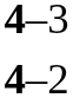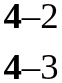rows swapped: 4–2 <-> 4–3
